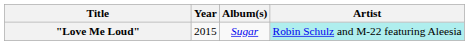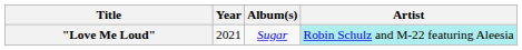"Love Me Loud" | Year: 2015 -> 2021
